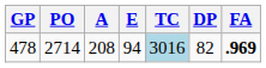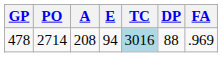478 | DP: 82 -> 88
478 | FA: bold -> normal
